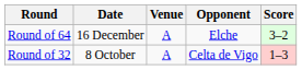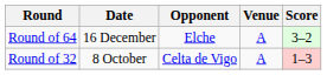columns swapped: Venue <-> Opponent
